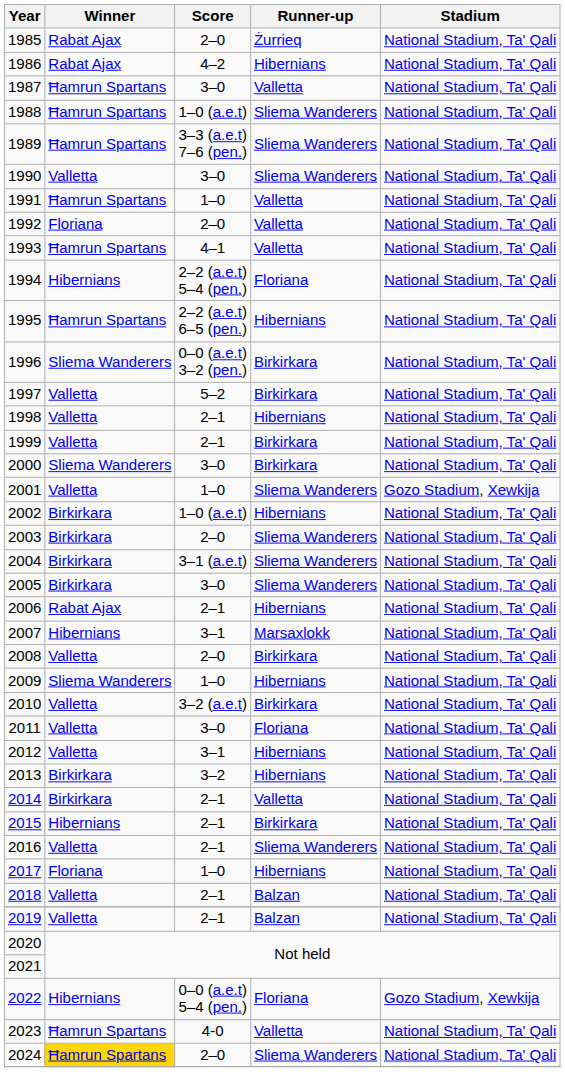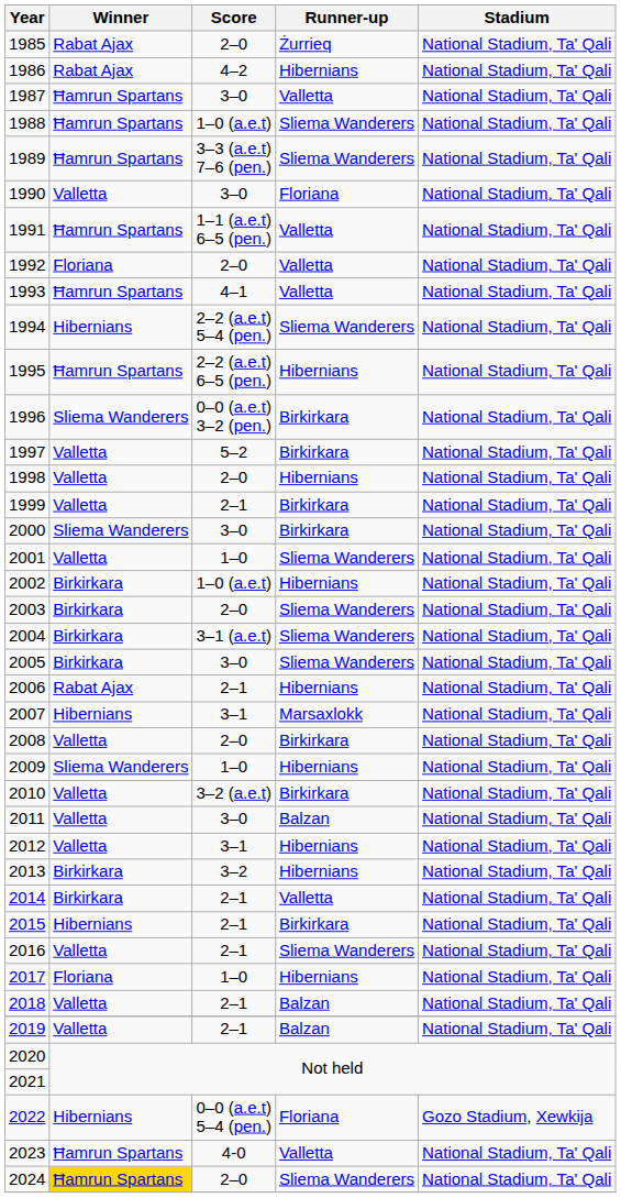1990 | Runner-up: Sliema Wanderers -> Floriana
1991 | Score: 1–0 -> 1–1 (a.e.t) 6–5 (pen.)
1994 | Runner-up: Floriana -> Sliema Wanderers
1998 | Score: 2–1 -> 2–0
2001 | Stadium: Gozo Stadium, Xewkija -> National Stadium, Ta' Qali
2011 | Runner-up: Floriana -> Balzan
